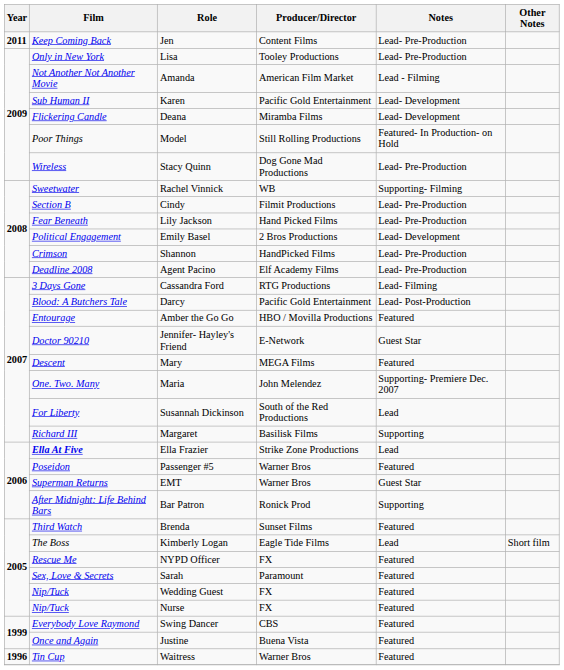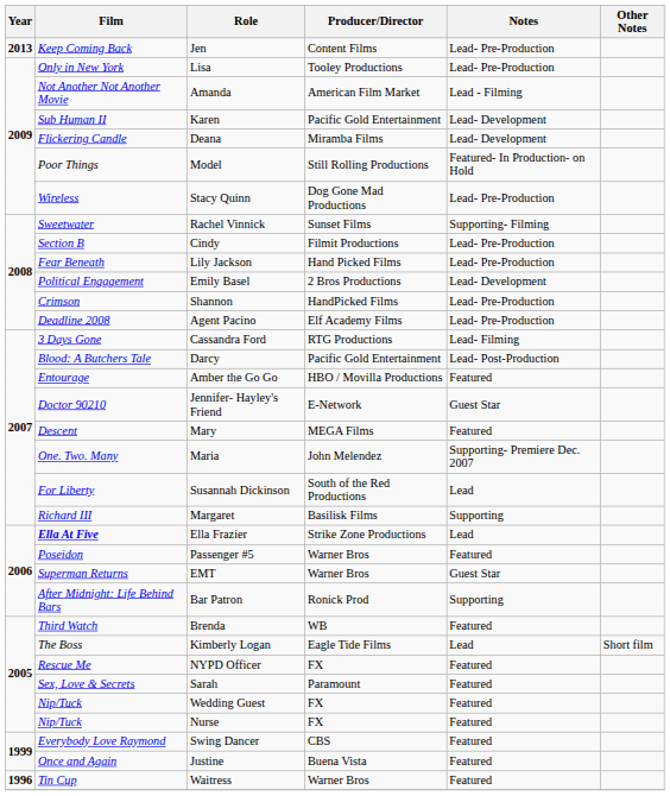Jen | Year: 2011 -> 2013
Rachel Vinnick | Producer/Director: WB -> Sunset Films
Brenda | Producer/Director: Sunset Films -> WB
